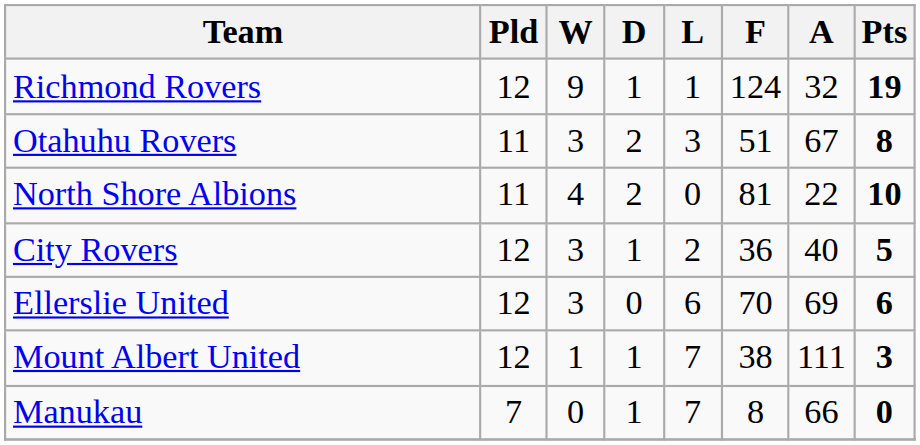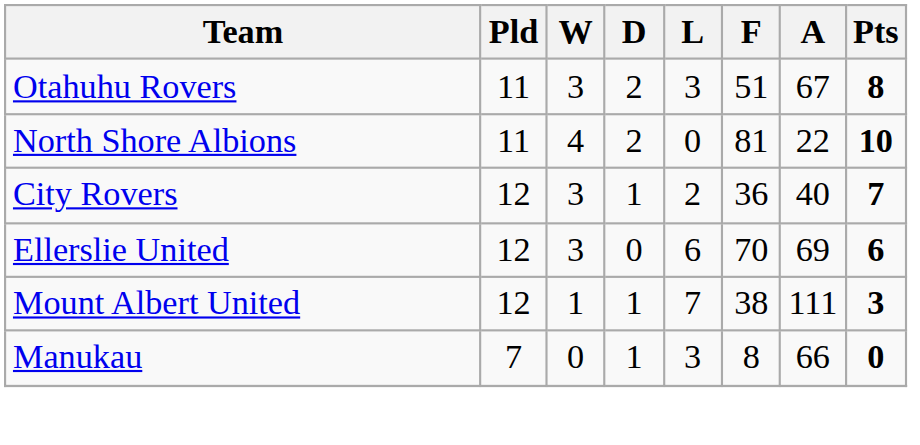- row: Richmond Rovers | 12 | 9 | 1 | 1 | 124 | 32 | 19
City Rovers | Pts: 5 -> 7
Manukau | L: 7 -> 3
